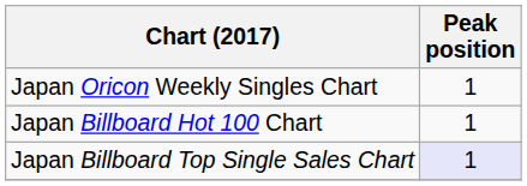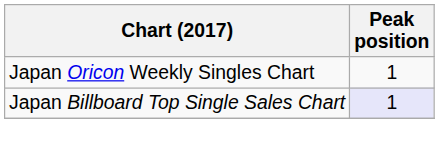- row: Japan Billboard Hot 100 Chart | 1
